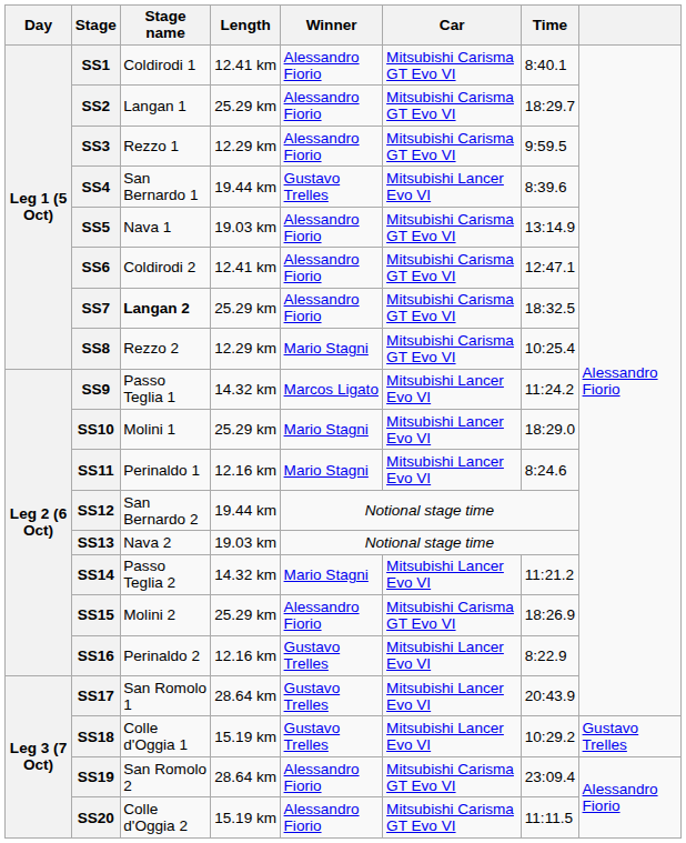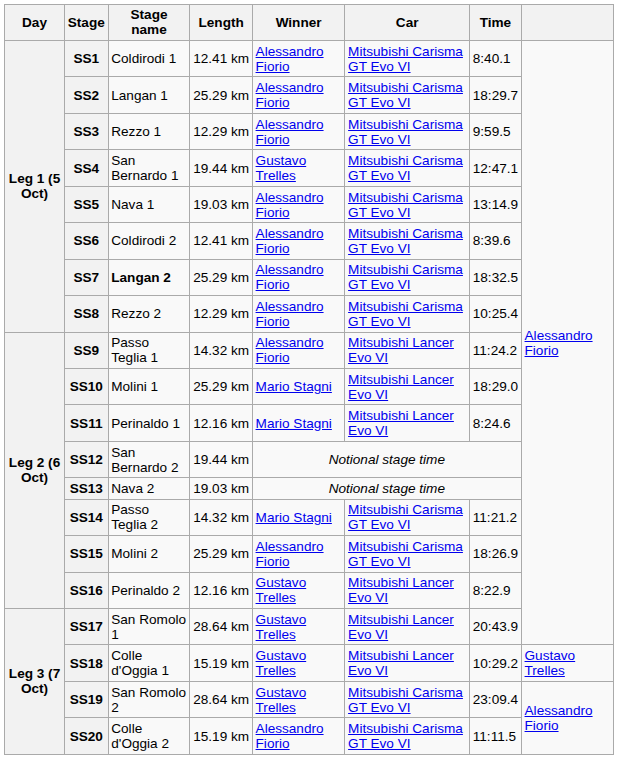SS4 | Car: Mitsubishi Lancer Evo VI -> Mitsubishi Carisma GT Evo VI
SS4 | Time: 8:39.6 -> 12:47.1
SS6 | Time: 12:47.1 -> 8:39.6
SS8 | Winner: Mario Stagni -> Alessandro Fiorio
SS9 | Winner: Marcos Ligato -> Alessandro Fiorio
SS14 | Car: Mitsubishi Lancer Evo VI -> Mitsubishi Carisma GT Evo VI
SS19 | Winner: Alessandro Fiorio -> Gustavo Trelles
